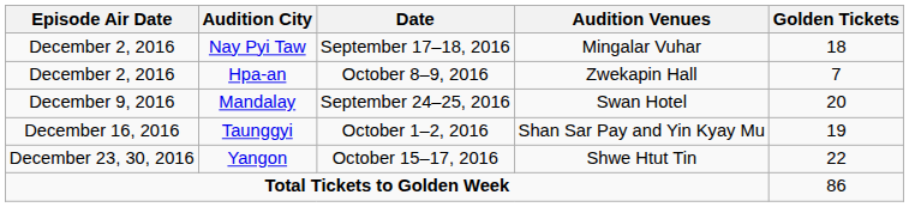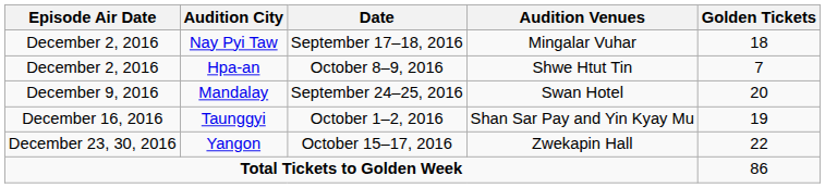Hpa-an | Audition Venues: Zwekapin Hall -> Shwe Htut Tin
Yangon | Audition Venues: Shwe Htut Tin -> Zwekapin Hall
